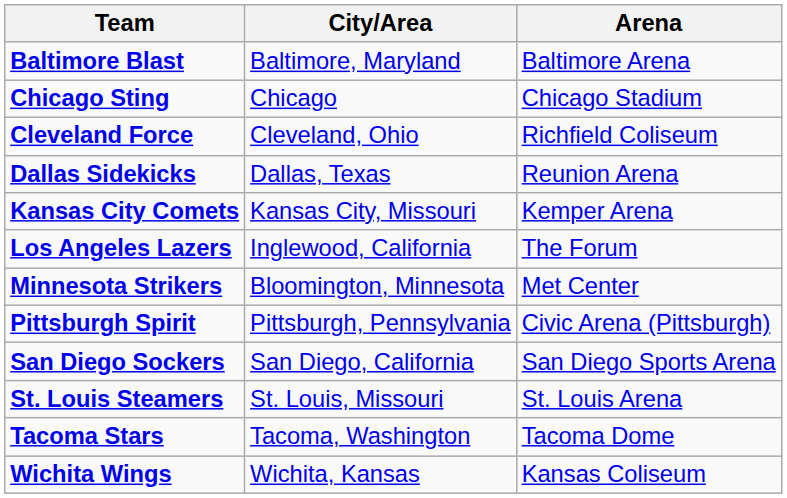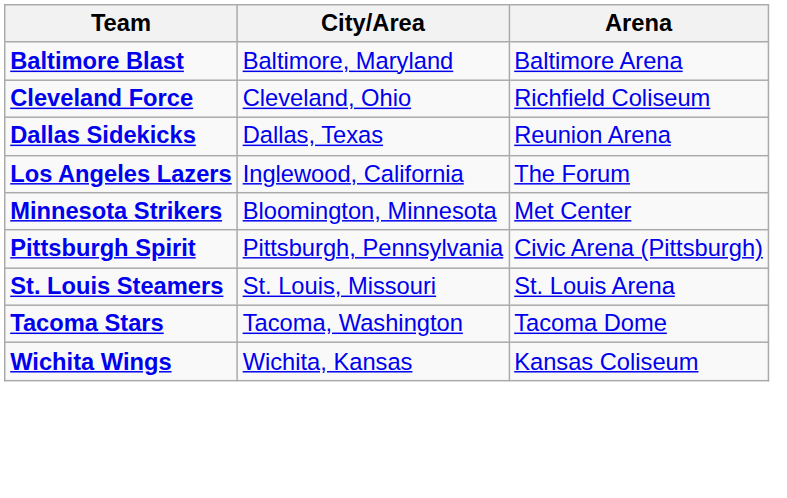- row: Chicago Sting | Chicago | Chicago Stadium
- row: Kansas City Comets | Kansas City, Missouri | Kemper Arena
- row: San Diego Sockers | San Diego, California | San Diego Sports Arena
